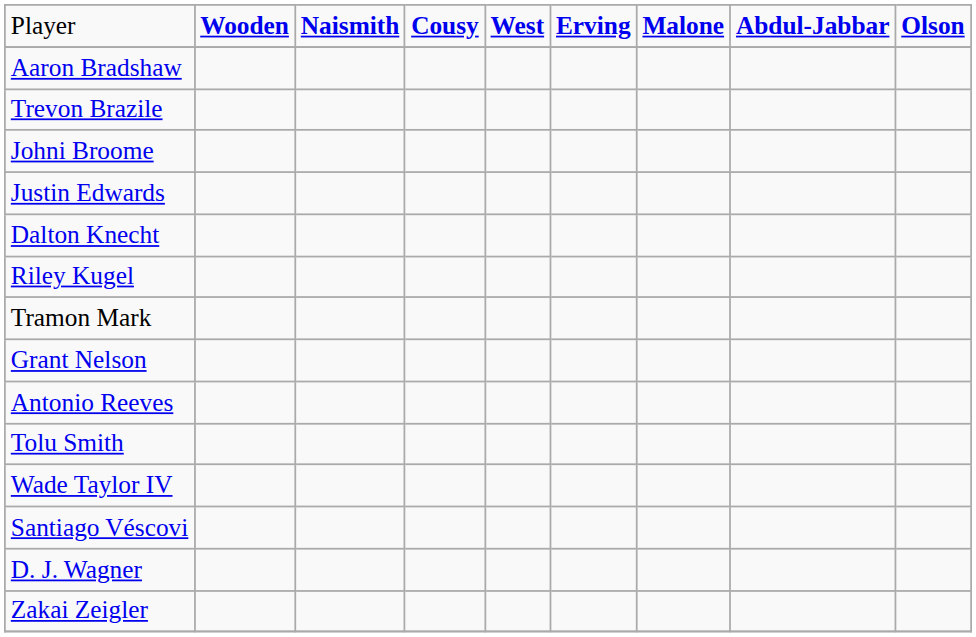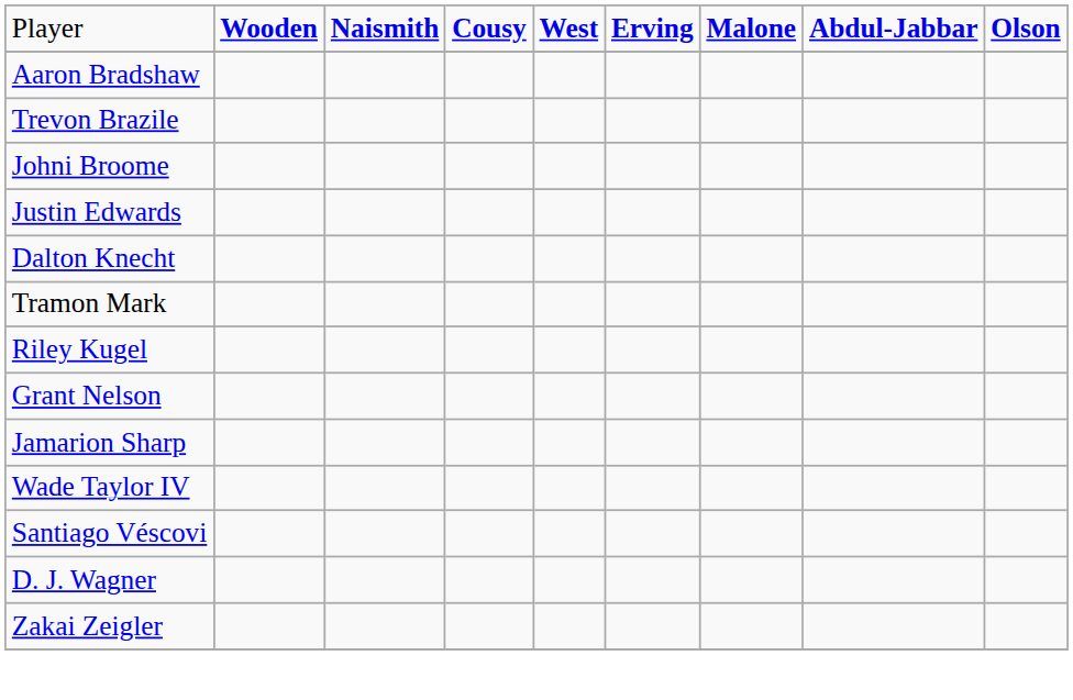rows swapped: Riley Kugel <-> Tramon Mark
- row: Antonio Reeves
+ row: Jamarion Sharp
- row: Tolu Smith
